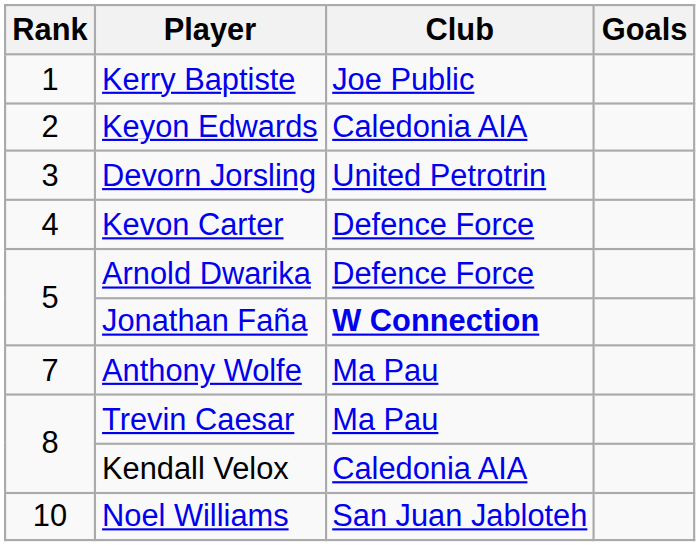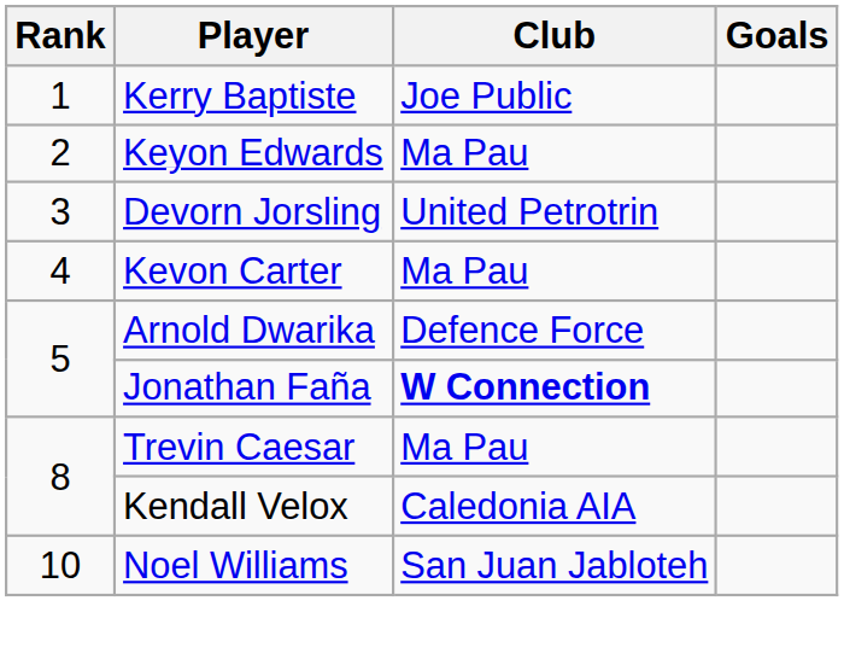Keyon Edwards | Club: Caledonia AIA -> Ma Pau
Kevon Carter | Club: Defence Force -> Ma Pau
- row: 7 | Anthony Wolfe | Ma Pau
